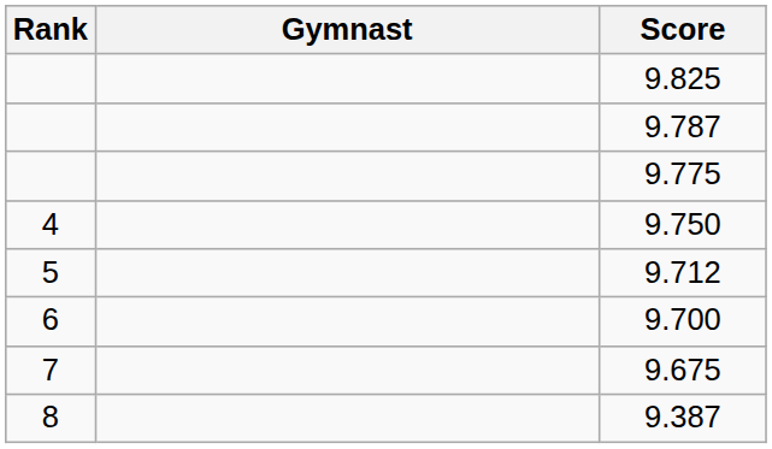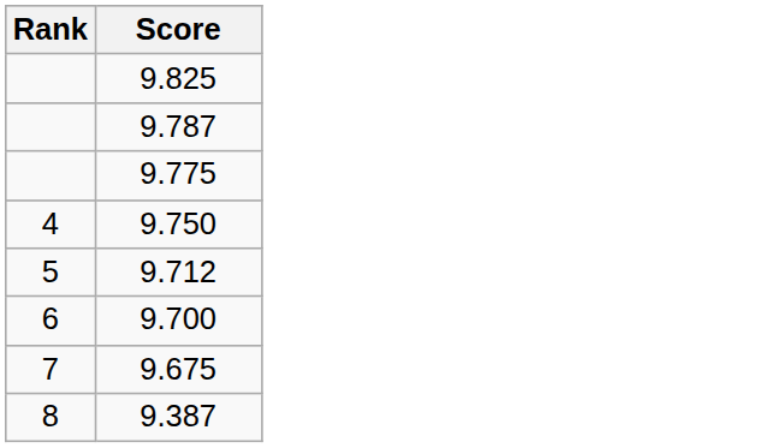- column: Gymnast
